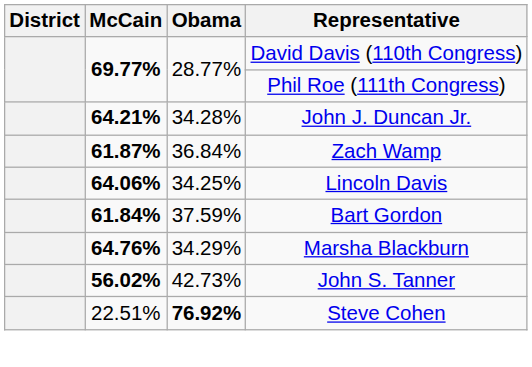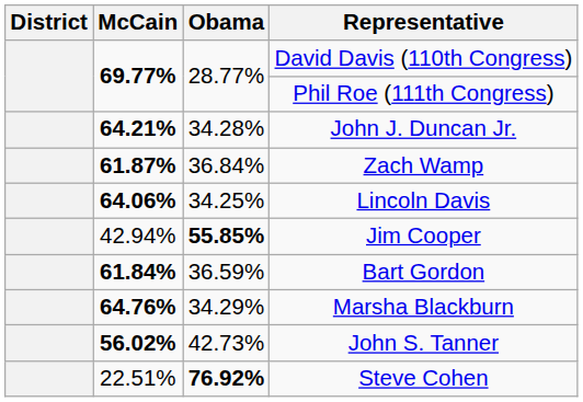+ row: 42.94% | 55.85% | Jim Cooper
Bart Gordon | Obama: 37.59% -> 36.59%
